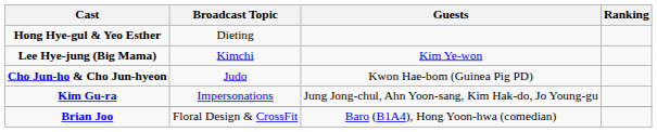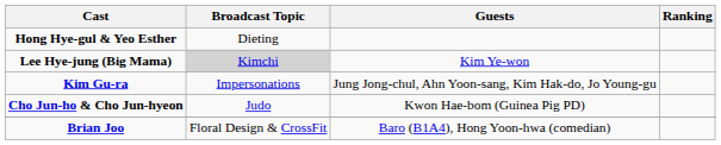Lee Hye-jung (Big Mama) | Broadcast Topic: no background -> lightgrey background
rows swapped: Kim Gu-ra <-> Cho Jun-ho & Cho Jun-hyeon
